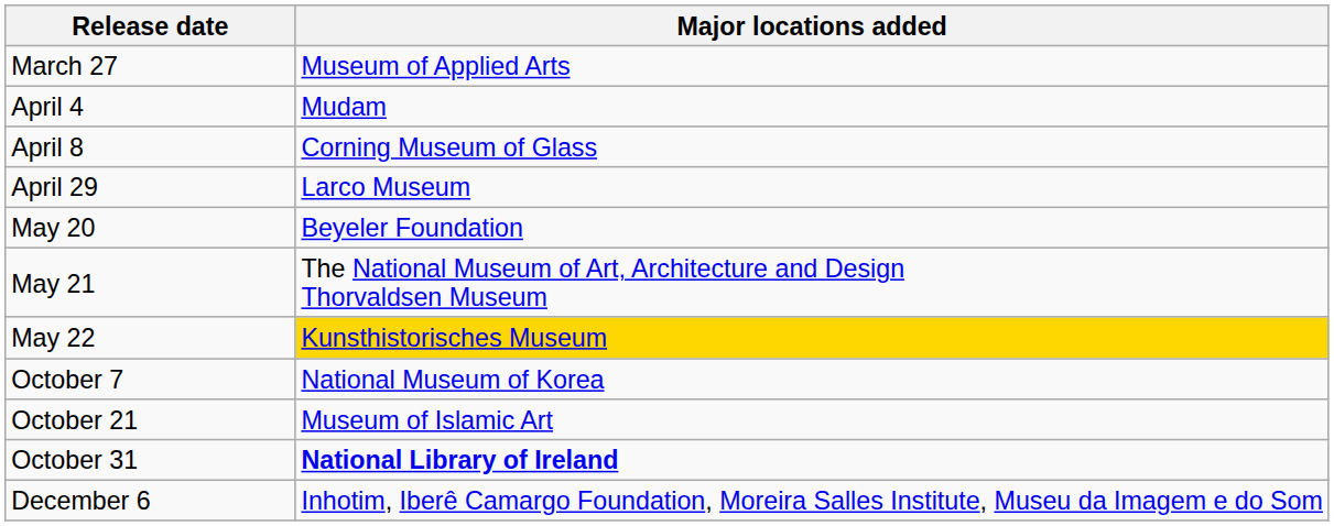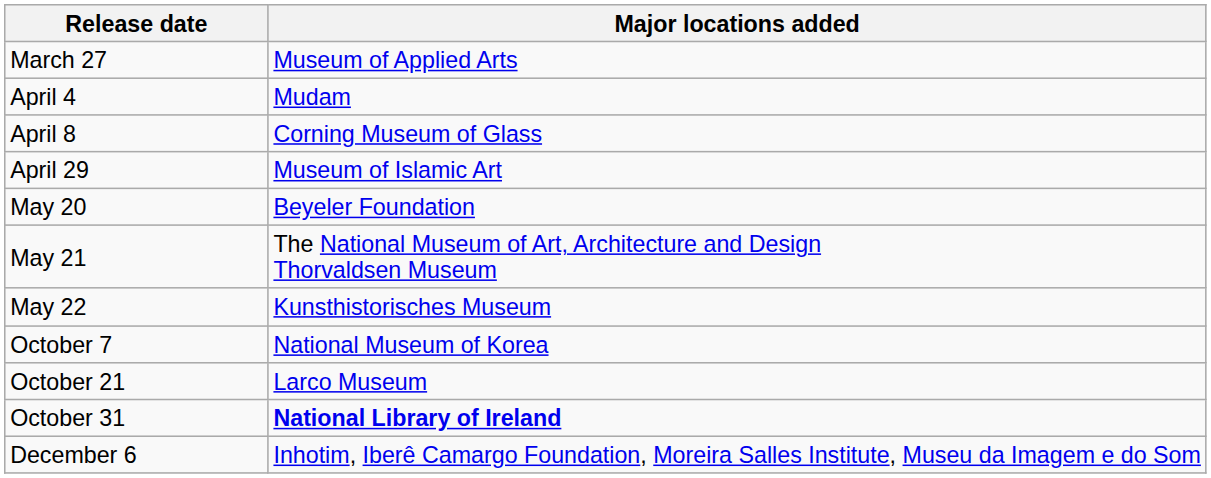April 29 | Major locations added: Larco Museum -> Museum of Islamic Art
May 22 | Major locations added: gold background -> no background
October 21 | Major locations added: Museum of Islamic Art -> Larco Museum
